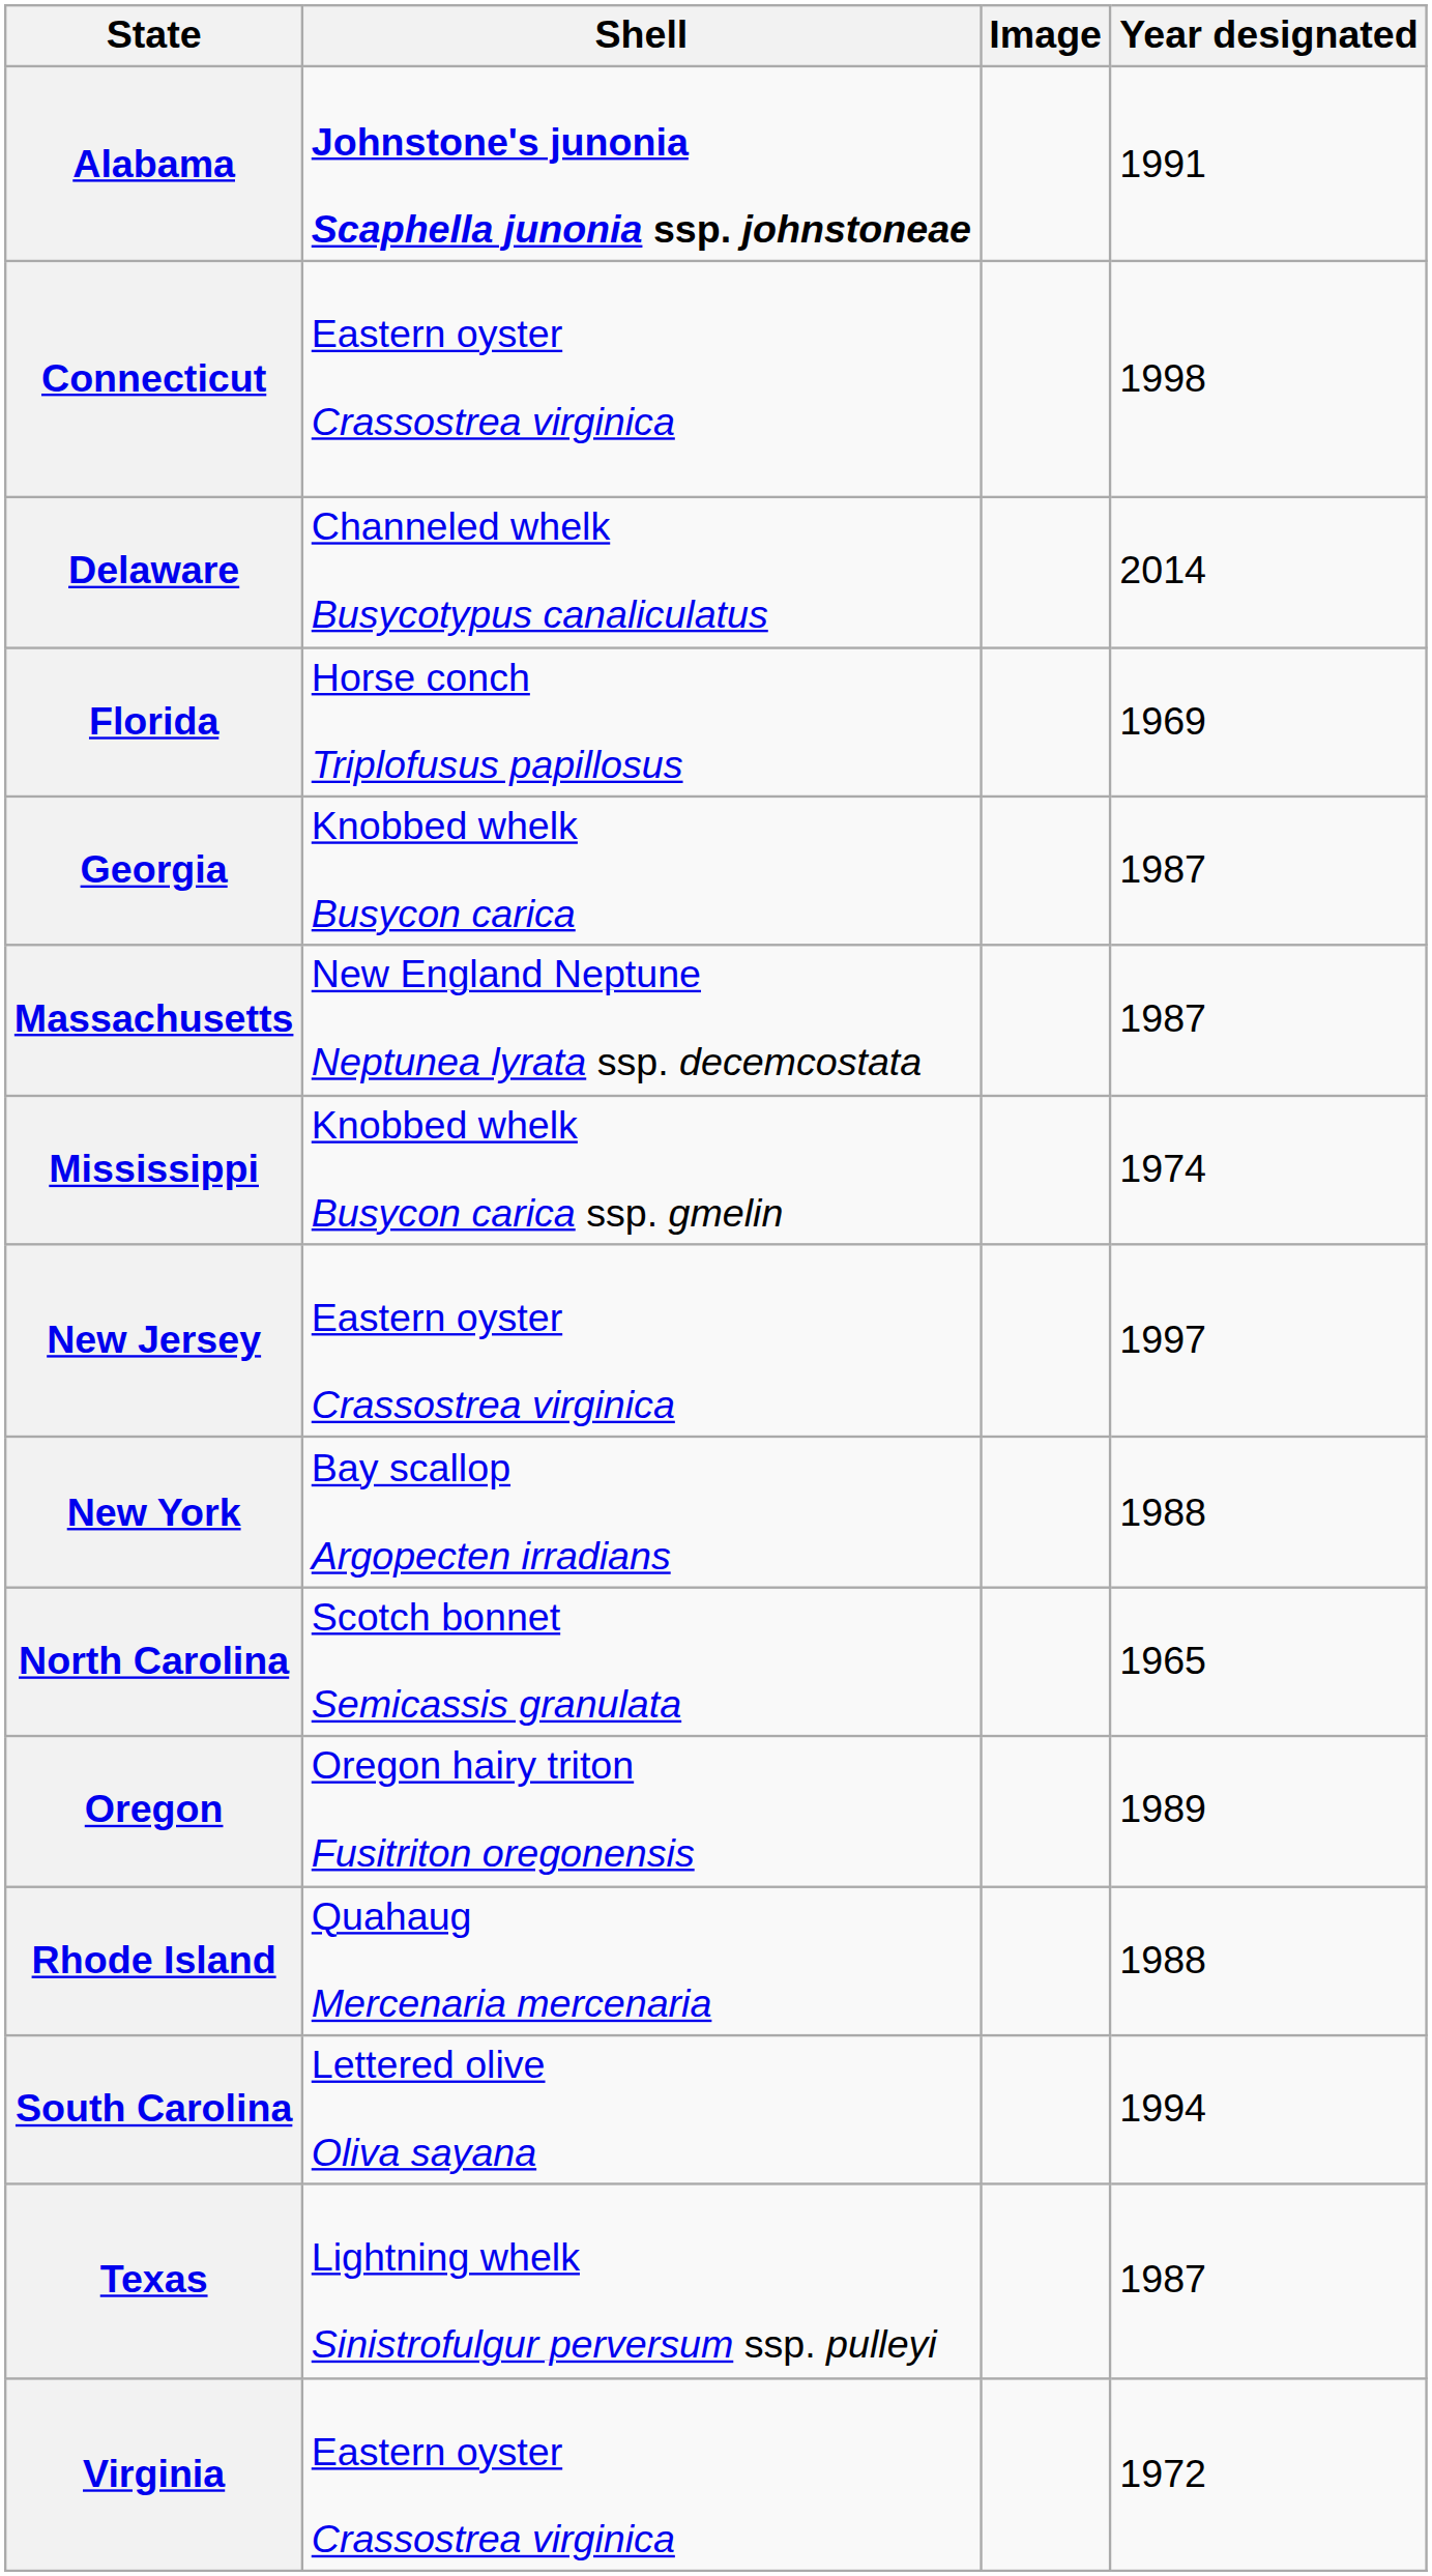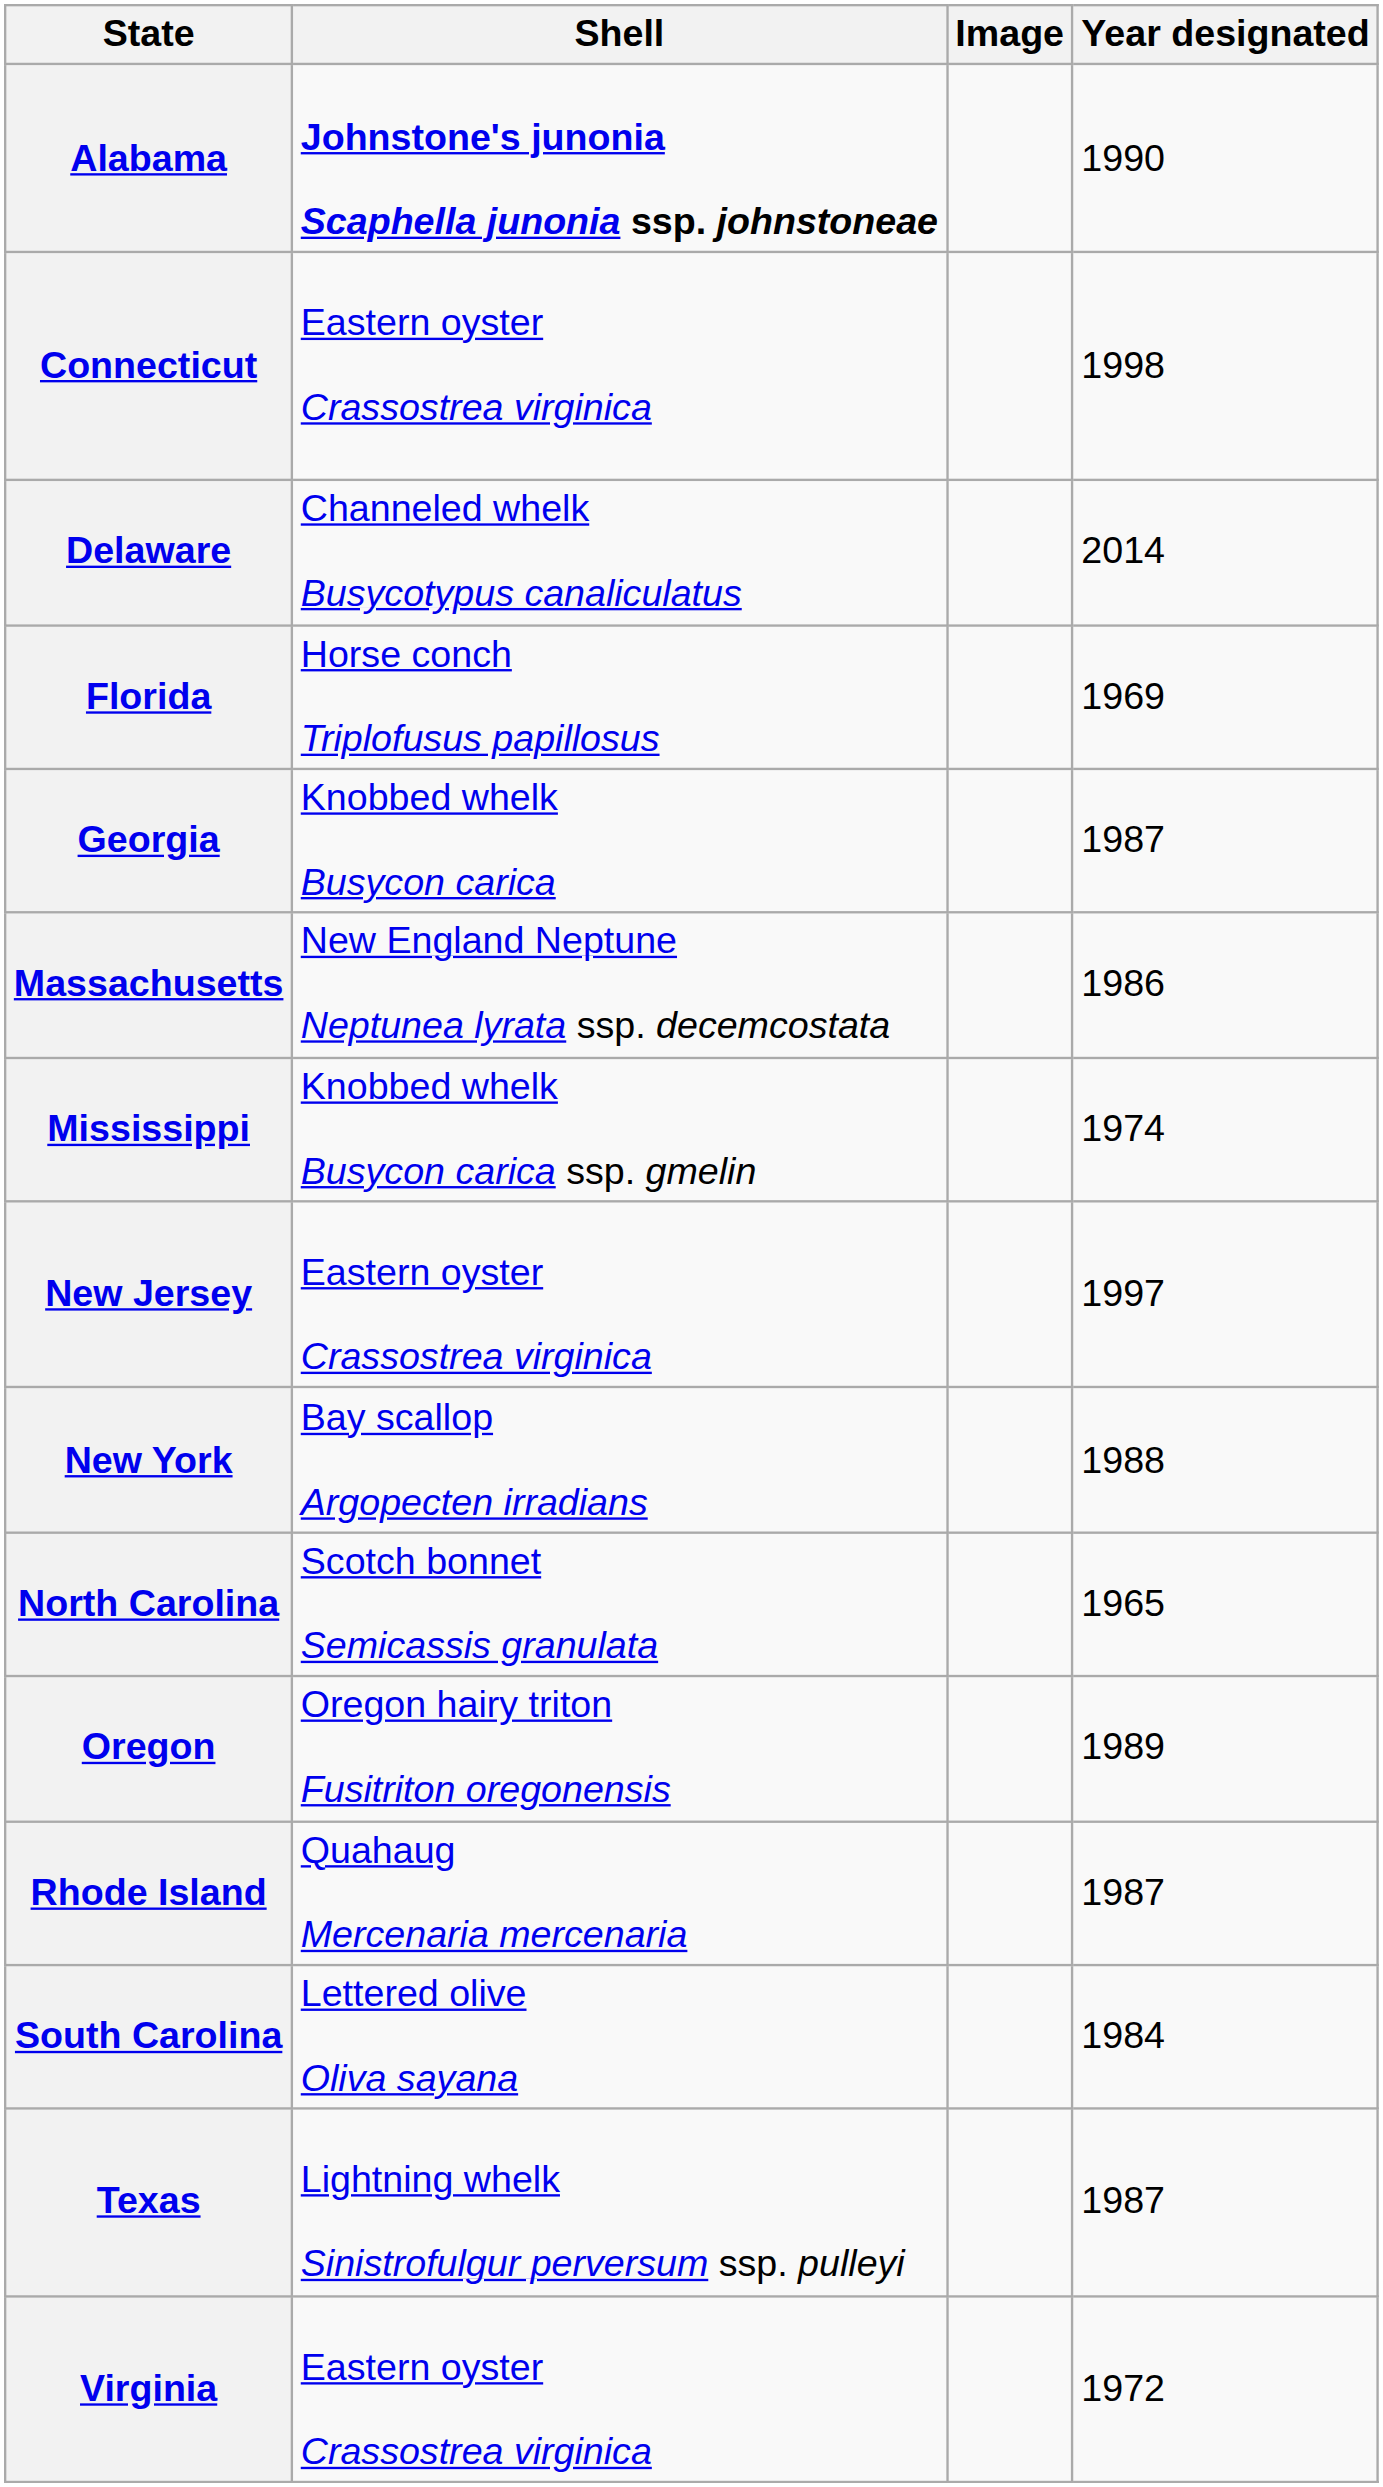Alabama | Year designated: 1991 -> 1990
Massachusetts | Year designated: 1987 -> 1986
Rhode Island | Year designated: 1988 -> 1987
South Carolina | Year designated: 1994 -> 1984
